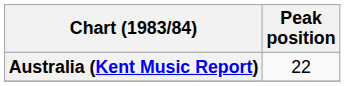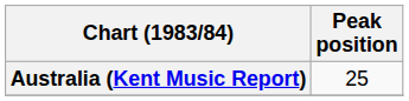Australia (Kent Music Report) | Peak position: 22 -> 25
